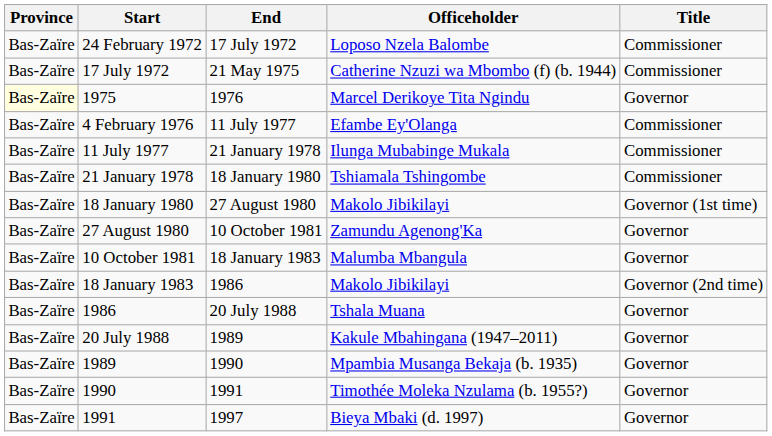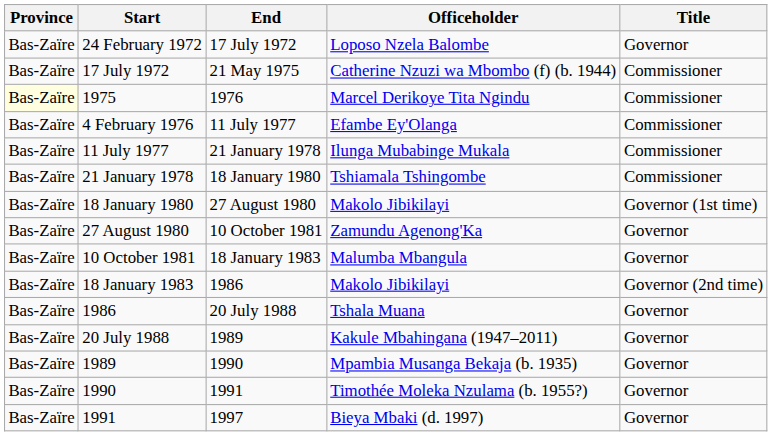24 February 1972 | Title: Commissioner -> Governor
1975 | Title: Governor -> Commissioner
